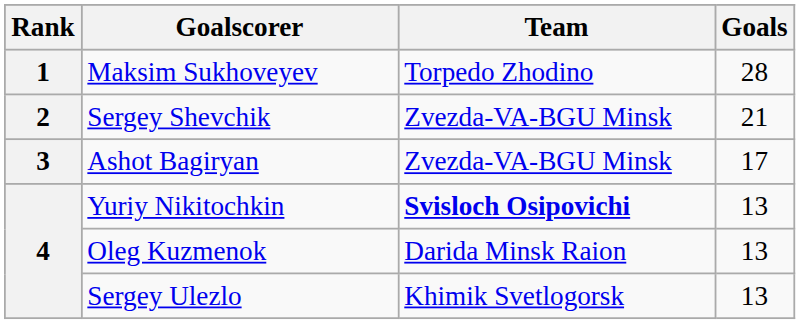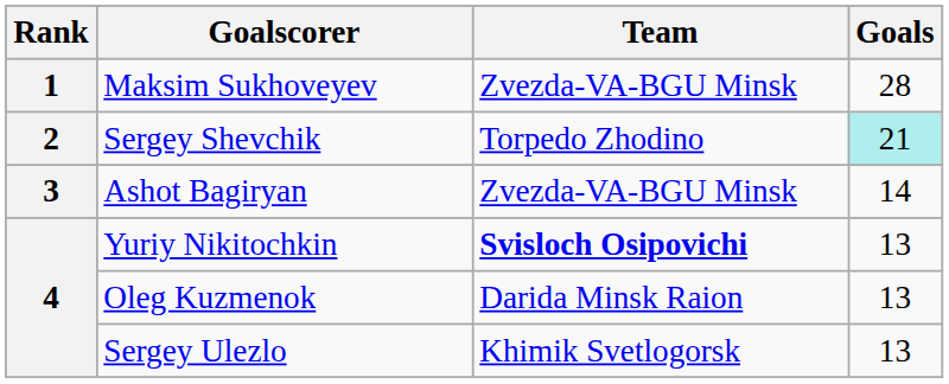Maksim Sukhoveyev | Team: Torpedo Zhodino -> Zvezda-VA-BGU Minsk
Sergey Shevchik | Team: Zvezda-VA-BGU Minsk -> Torpedo Zhodino
Sergey Shevchik | Goals: no background -> paleturquoise background
Ashot Bagiryan | Goals: 17 -> 14
